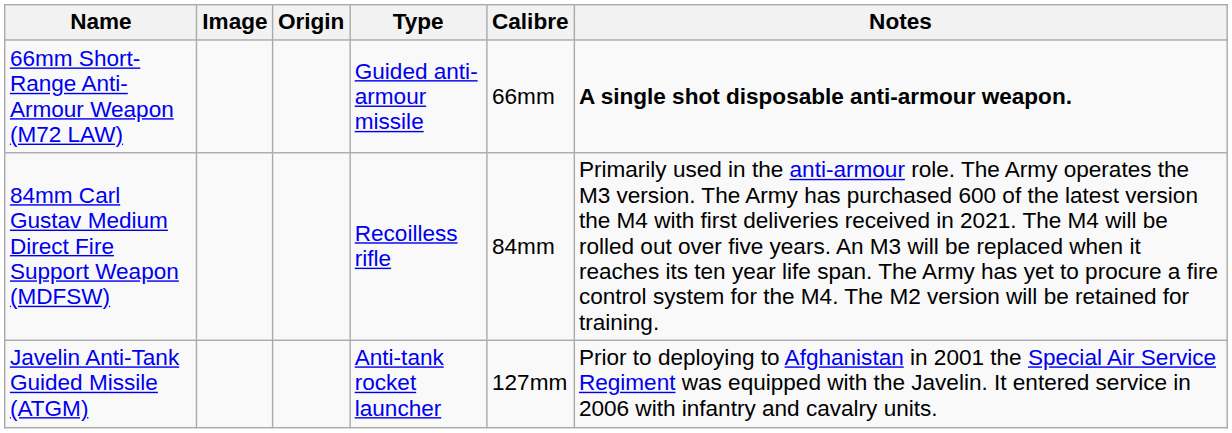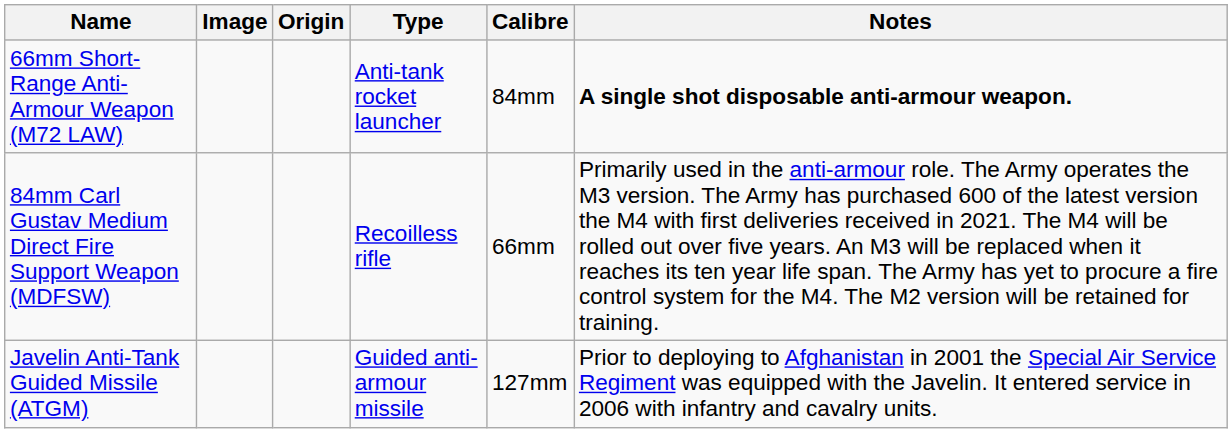66mm Short-Range Anti-Armour Weapon (M72 LAW) | Type: Guided anti-armour missile -> Anti-tank rocket launcher
66mm Short-Range Anti-Armour Weapon (M72 LAW) | Calibre: 66mm -> 84mm
84mm Carl Gustav Medium Direct Fire Support Weapon (MDFSW) | Calibre: 84mm -> 66mm
Javelin Anti-Tank Guided Missile (ATGM) | Type: Anti-tank rocket launcher -> Guided anti-armour missile
